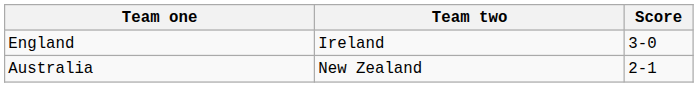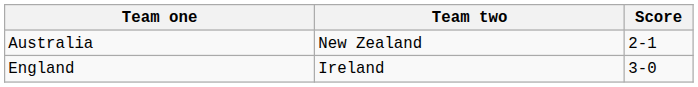rows swapped: Australia <-> England
